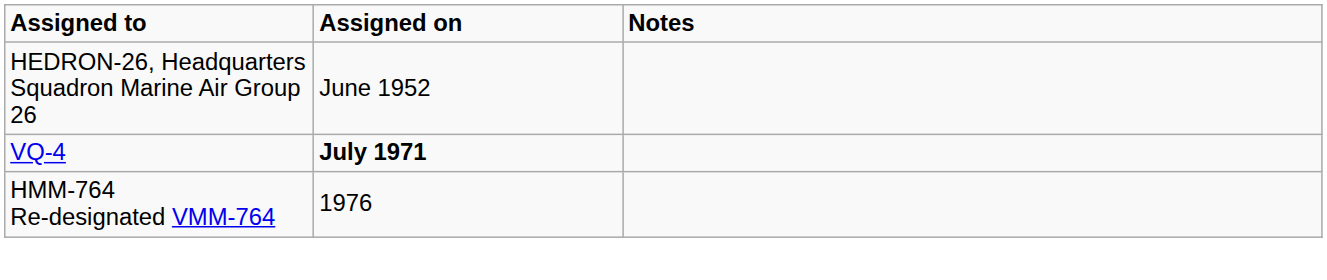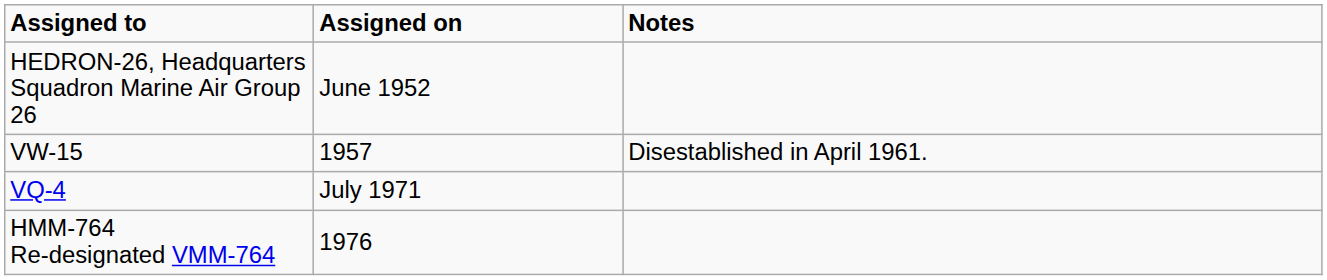+ row: VW-15 | 1957 | Disestablished in April 1961.
VQ-4 | Assigned on: bold -> normal
